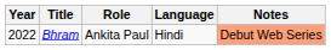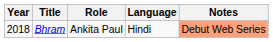Bhram | Year: 2022 -> 2018
